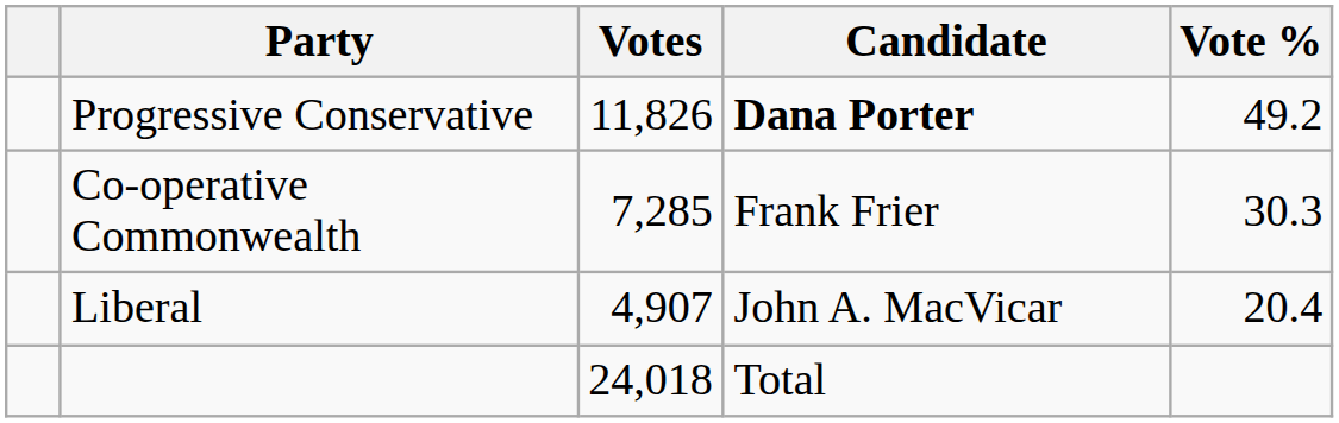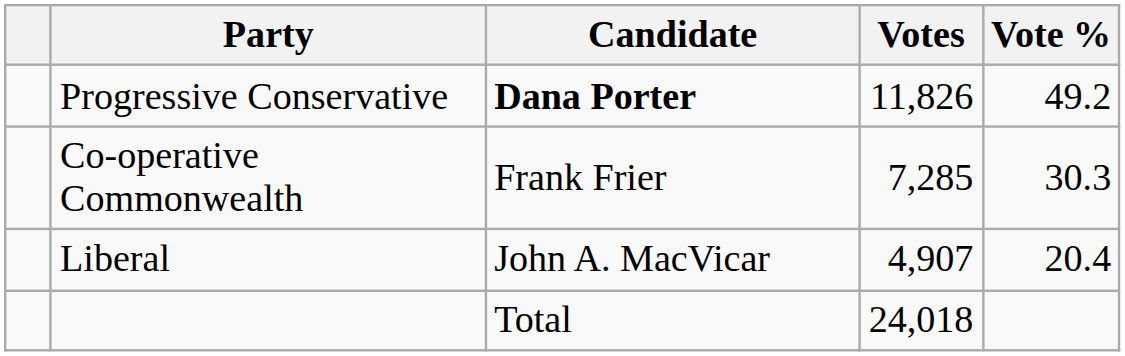columns swapped: Candidate <-> Votes
